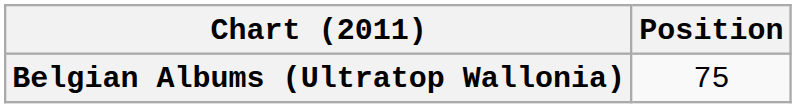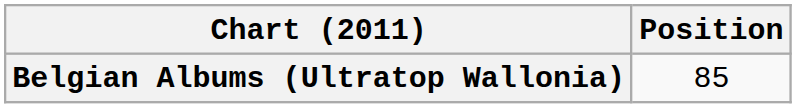Belgian Albums (Ultratop Wallonia) | Position: 75 -> 85
